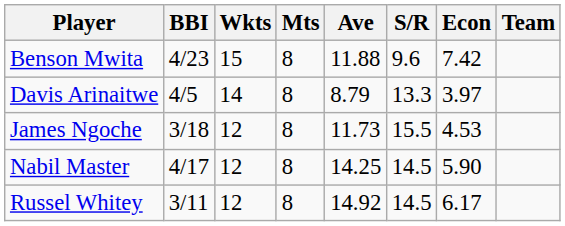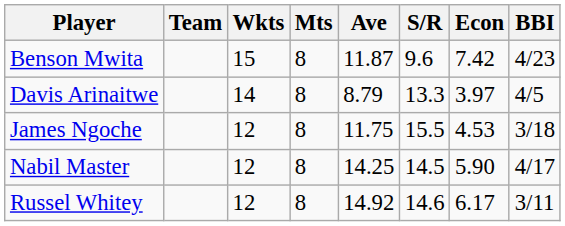columns swapped: Team <-> BBI
Benson Mwita | Ave: 11.88 -> 11.87
James Ngoche | Ave: 11.73 -> 11.75
Russel Whitey | S/R: 14.5 -> 14.6
